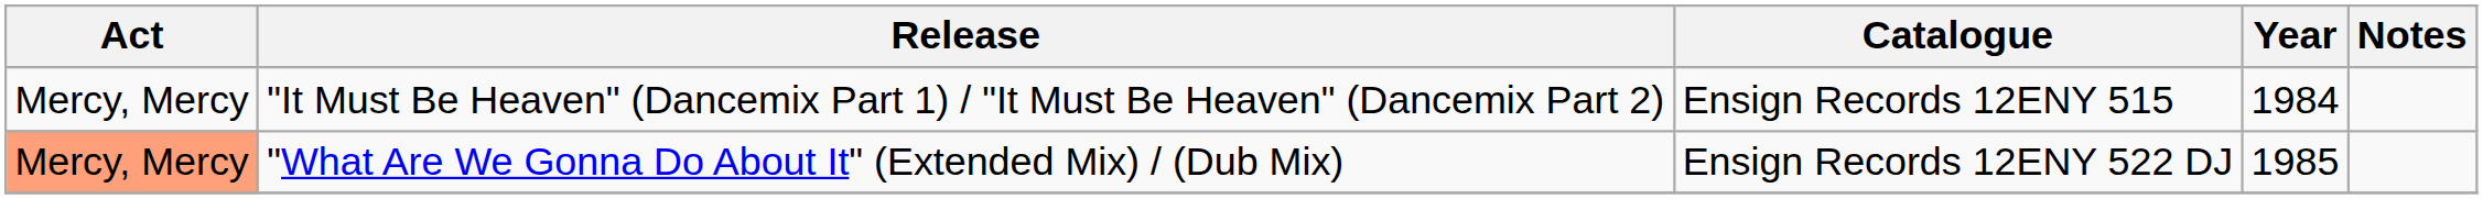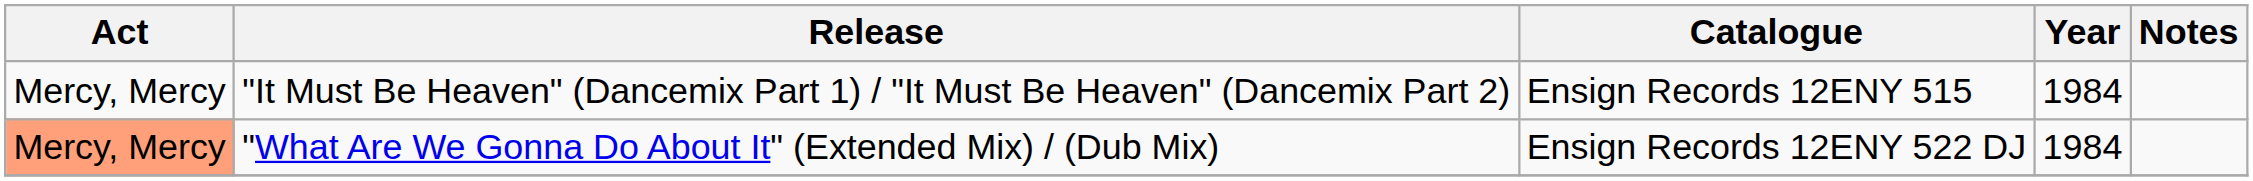"What Are We Gonna Do About It" (Extended Mix) / (Dub Mix) | Year: 1985 -> 1984
